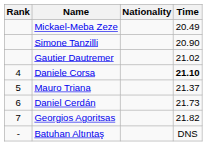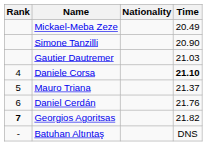Gautier Dautremer | Time: 21.02 -> 21.03
Daniel Cerdán | Time: 21.73 -> 21.76
Georgios Agoritsas | Rank: normal -> bold
